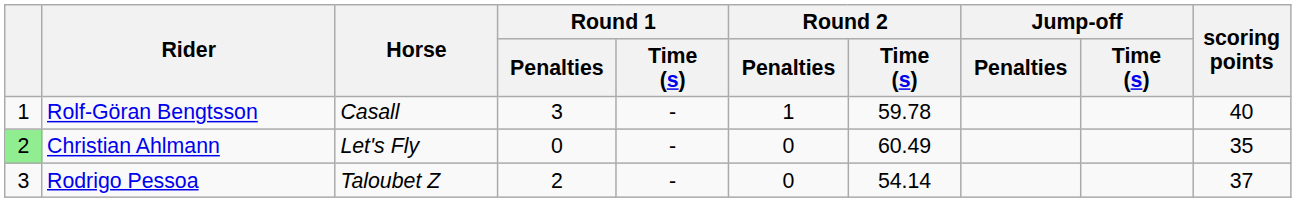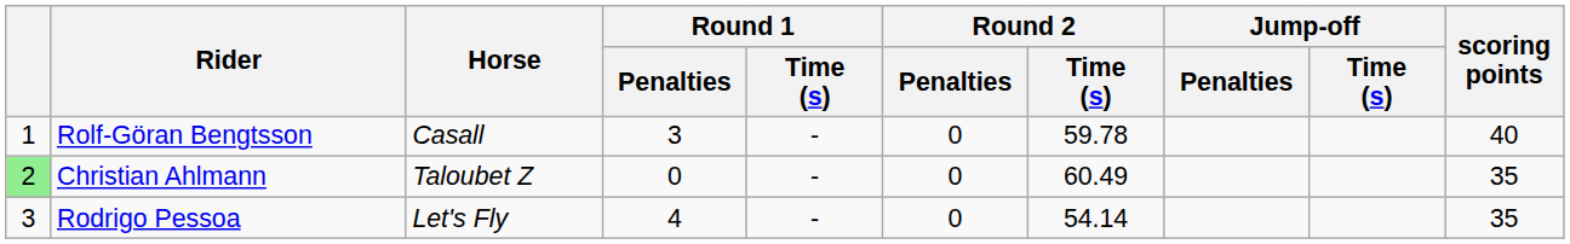Rolf-Göran Bengtsson | Round 2 / Penalties: 1 -> 0
Christian Ahlmann | Horse: Let's Fly -> Taloubet Z
Rodrigo Pessoa | Horse: Taloubet Z -> Let's Fly
Rodrigo Pessoa | Round 1 / Penalties: 2 -> 4
Rodrigo Pessoa | scoring points: 37 -> 35
